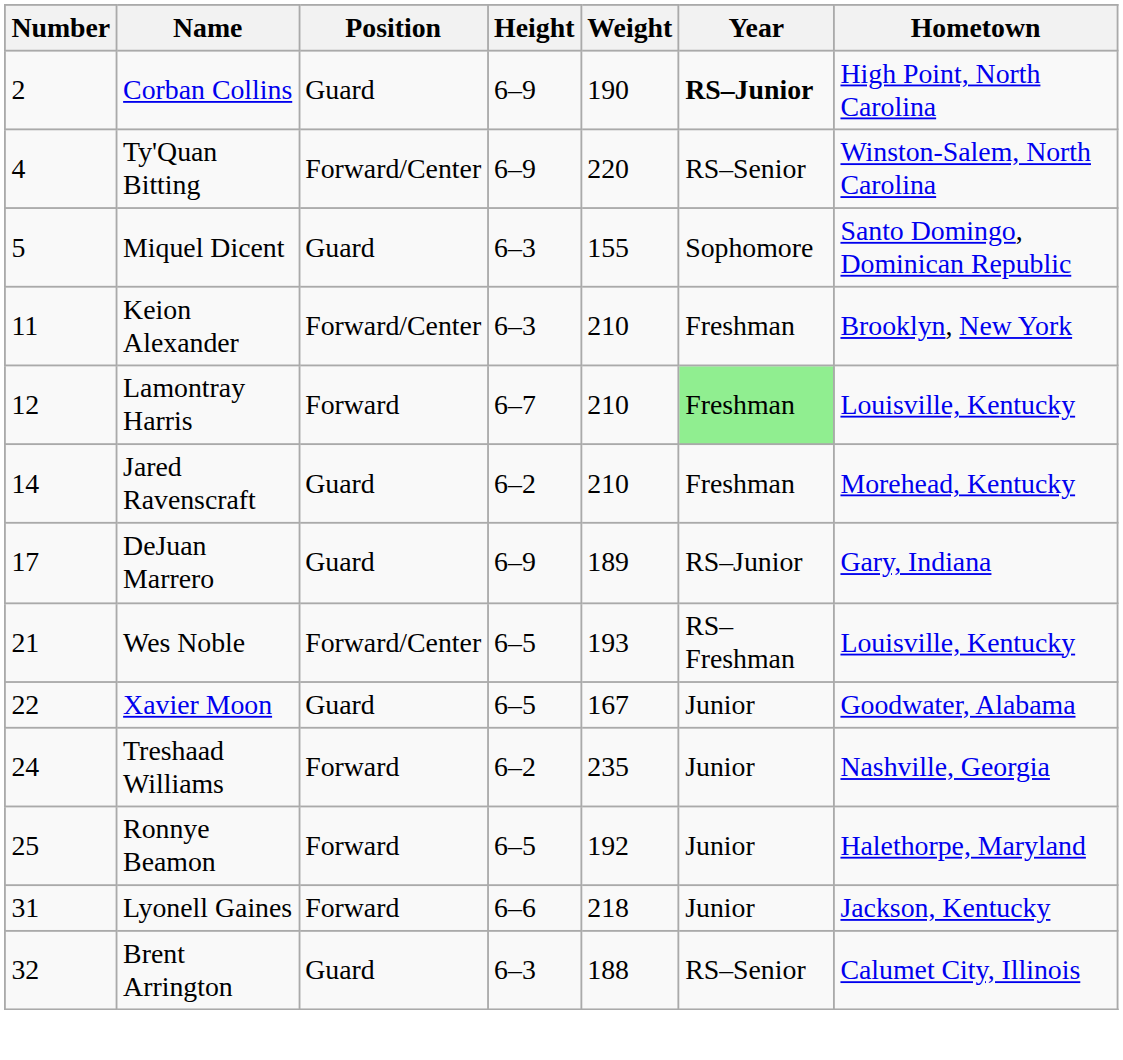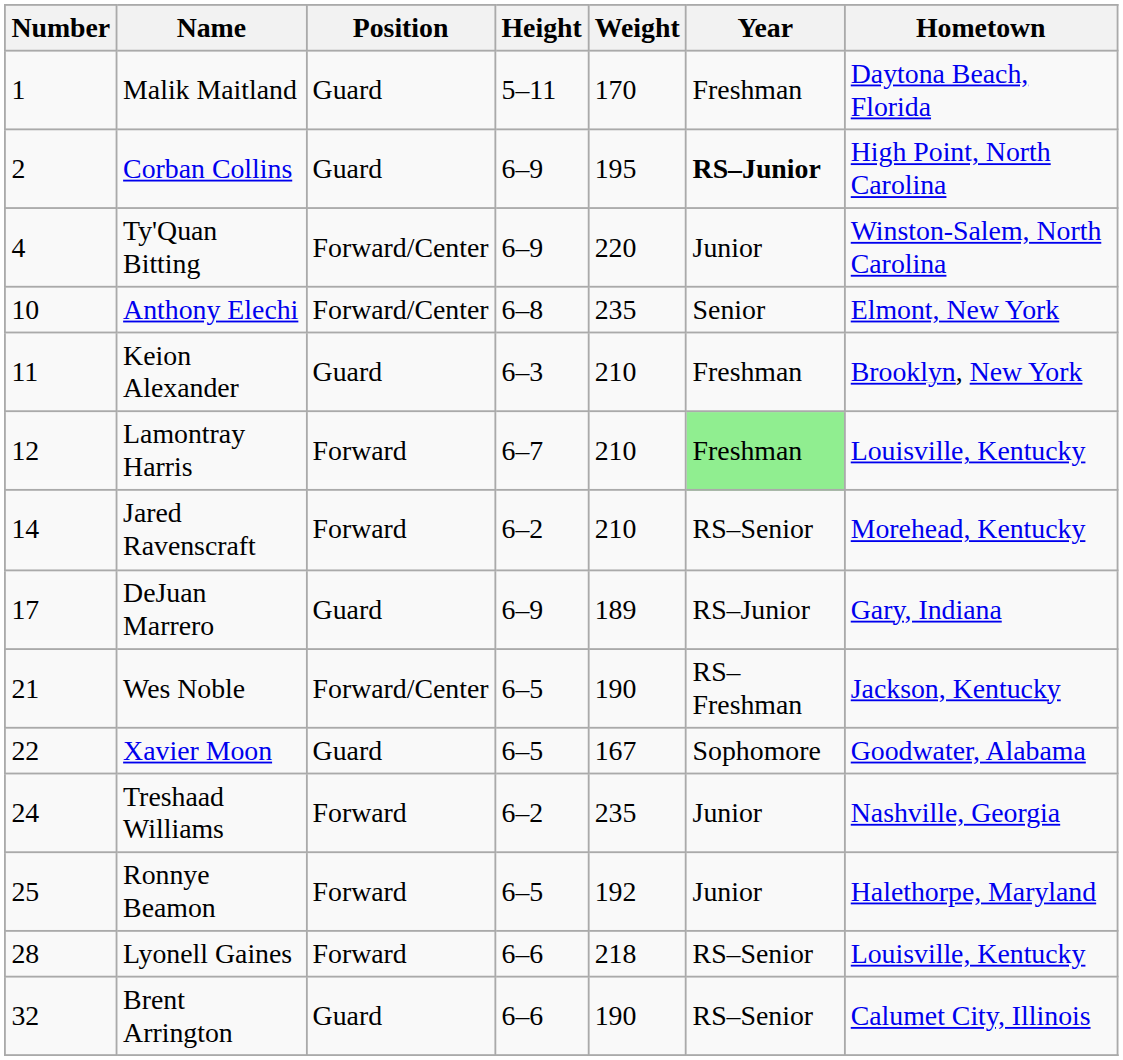+ row: 1 | Malik Maitland | Guard | 5–11 | 170 | Freshman | Daytona Beach, Florida
Corban Collins | Weight: 190 -> 195
Ty'Quan Bitting | Year: RS–Senior -> Junior
- row: 5 | Miquel Dicent | Guard | 6–3 | 155 | Sophomore | Santo Domingo, Dominican Republic
+ row: 10 | Anthony Elechi | Forward/Center | 6–8 | 235 | Senior | Elmont, New York
Keion Alexander | Position: Forward/Center -> Guard
Jared Ravenscraft | Position: Guard -> Forward
Jared Ravenscraft | Year: Freshman -> RS–Senior
Wes Noble | Weight: 193 -> 190
Wes Noble | Hometown: Louisville, Kentucky -> Jackson, Kentucky
Xavier Moon | Year: Junior -> Sophomore
Lyonell Gaines | Number: 31 -> 28
Lyonell Gaines | Year: Junior -> RS–Senior
Lyonell Gaines | Hometown: Jackson, Kentucky -> Louisville, Kentucky
Brent Arrington | Height: 6–3 -> 6–6
Brent Arrington | Weight: 188 -> 190
